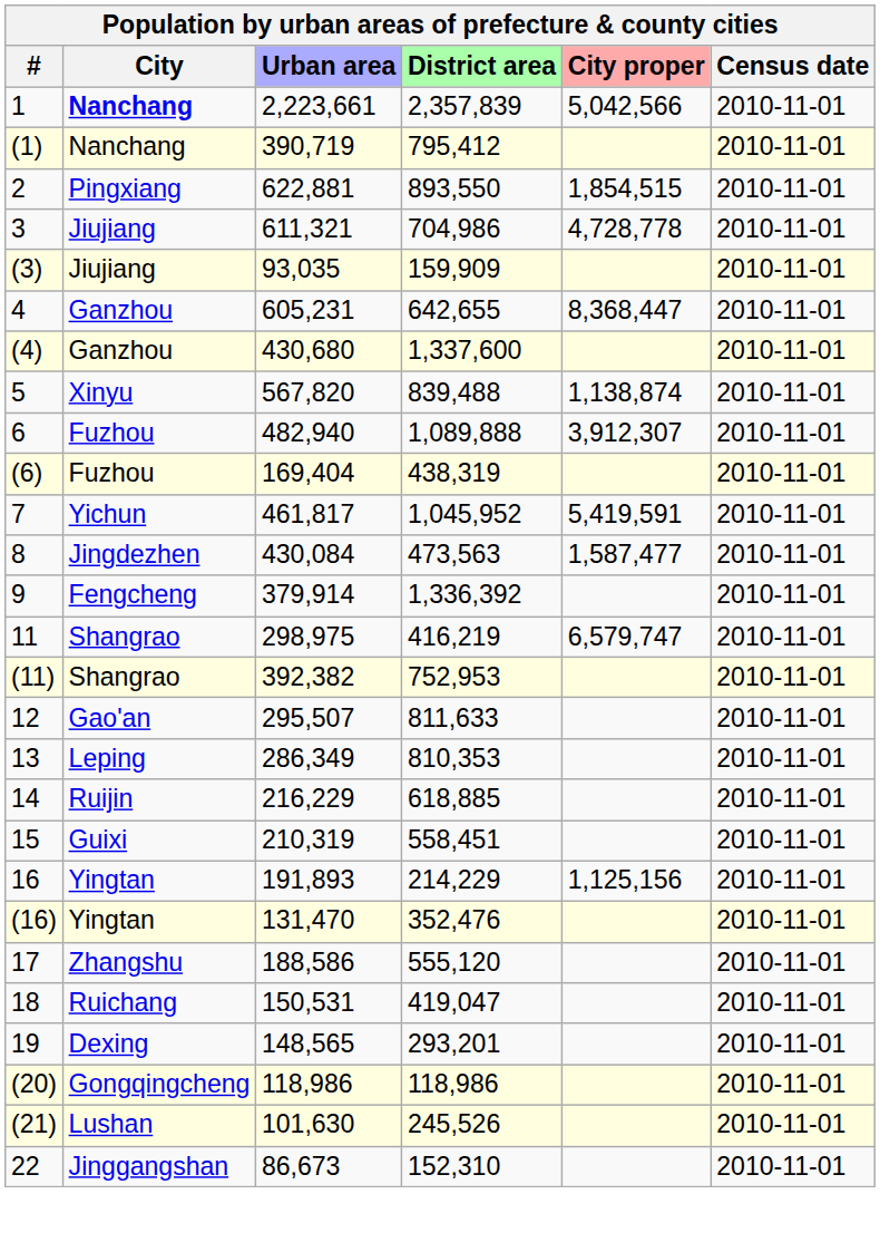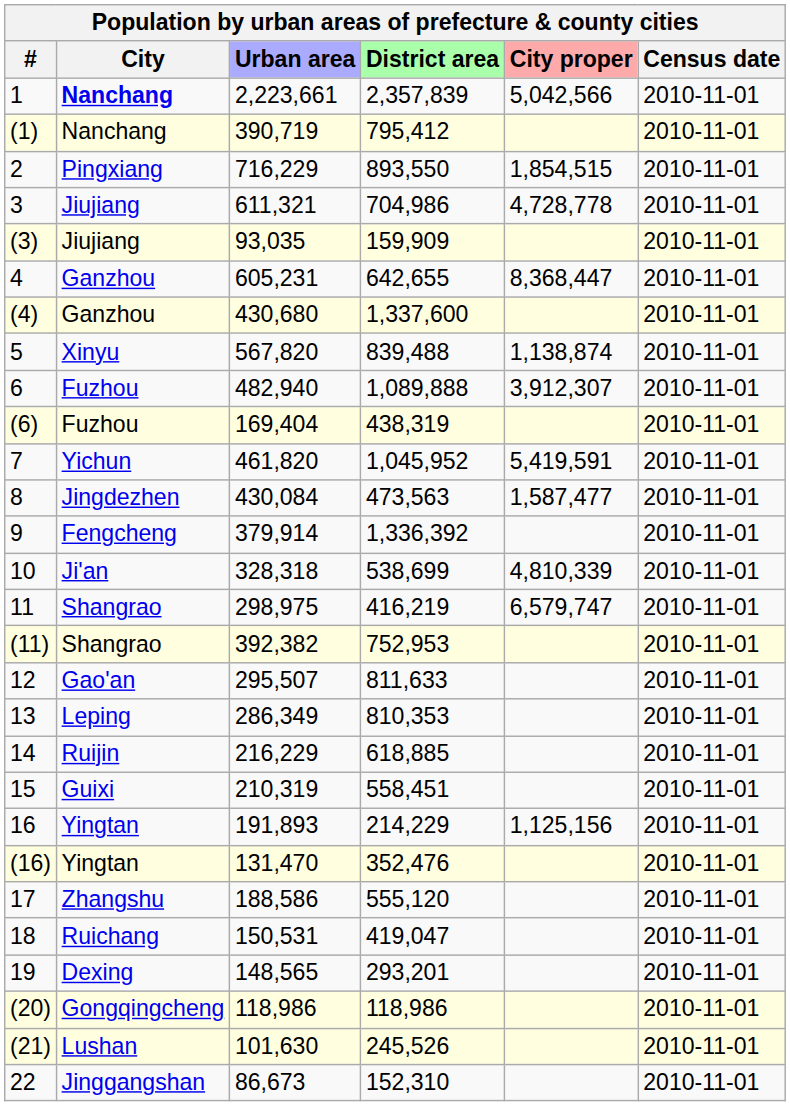2 | Urban area: 622,881 -> 716,229
7 | Urban area: 461,817 -> 461,820
+ row: 10 | Ji'an | 328,318 | 538,699 | 4,810,339 | 2010-11-01
